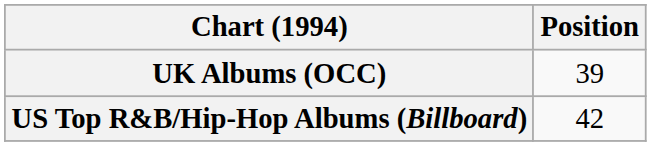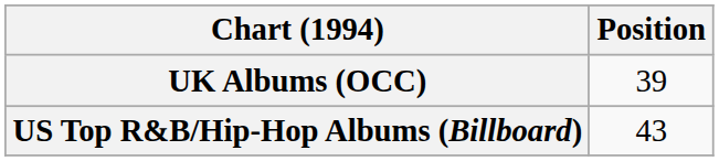US Top R&B/Hip-Hop Albums (Billboard) | Position: 42 -> 43
